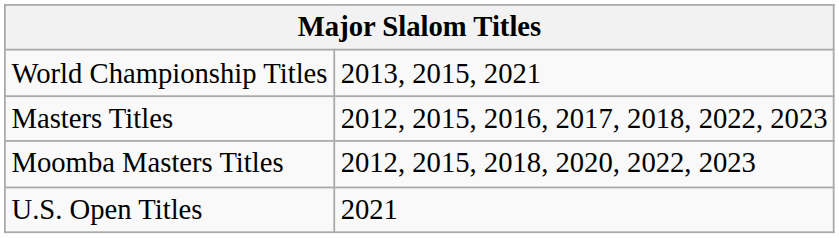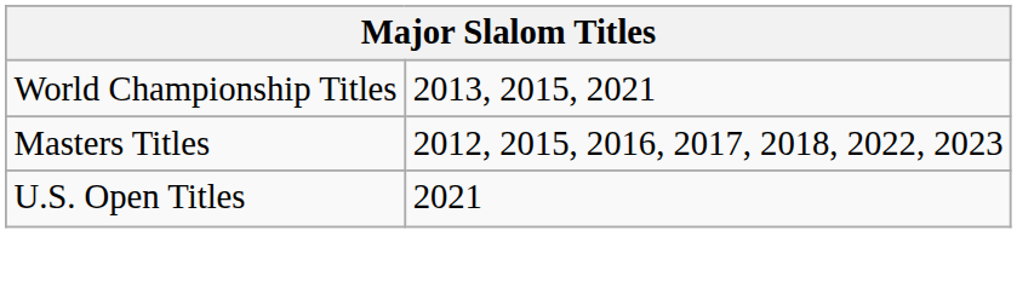- row: Moomba Masters Titles | 2012, 2015, 2018, 2020, 2022, 2023
